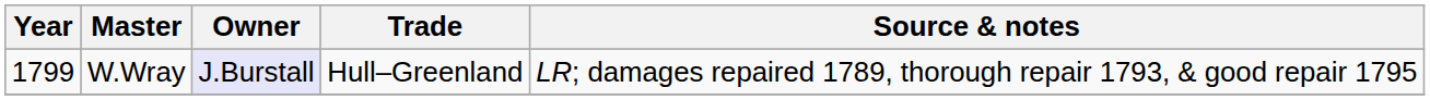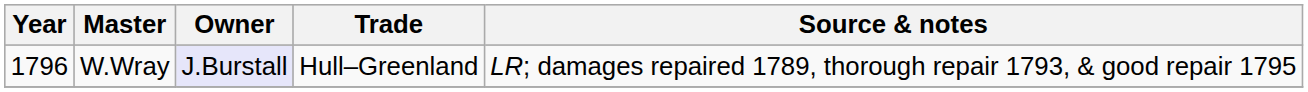W.Wray | Year: 1799 -> 1796
